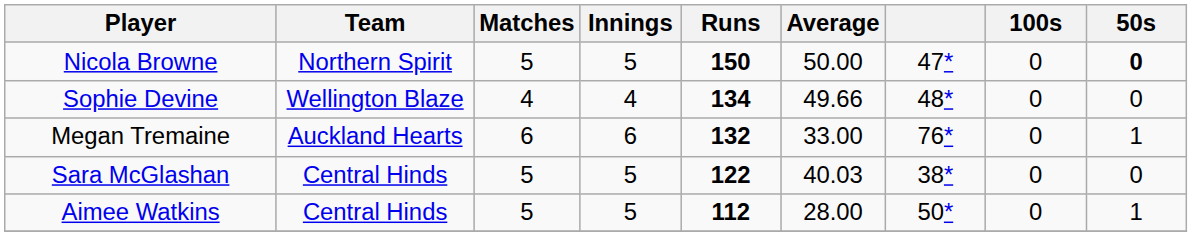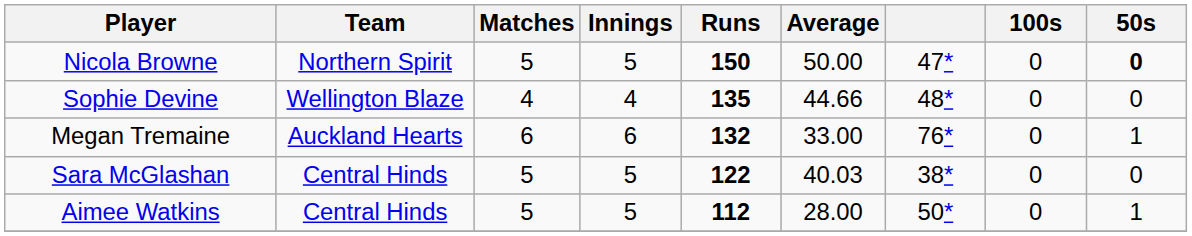Sophie Devine | Runs: 134 -> 135
Sophie Devine | Average: 49.66 -> 44.66
